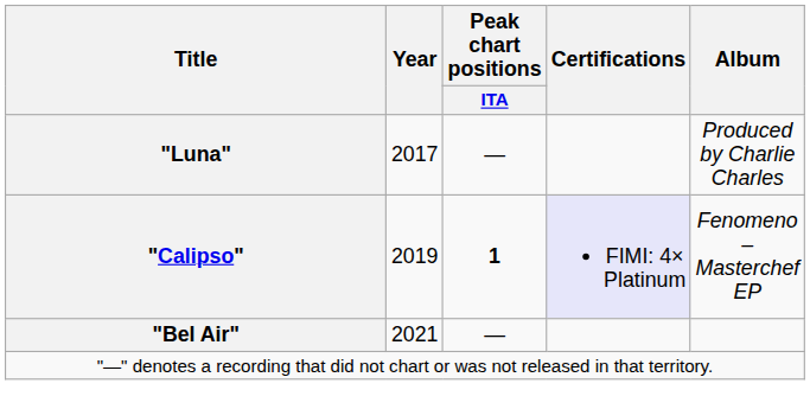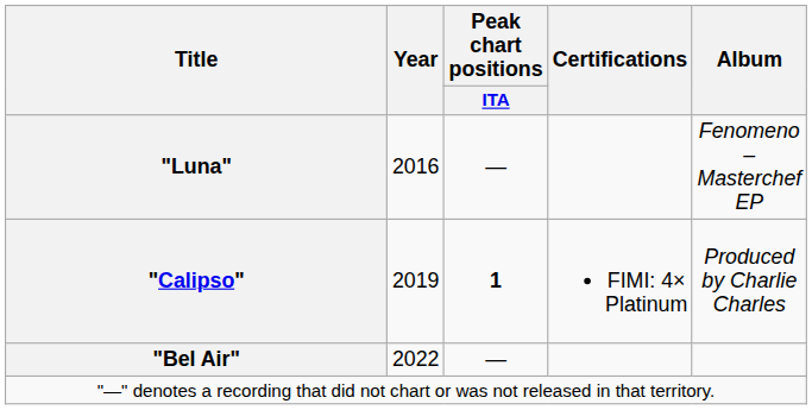"Luna" | Year: 2017 -> 2016
"Luna" | Album: Produced by Charlie Charles -> Fenomeno – Masterchef EP
"Calipso" | Certifications: lavender background -> no background
"Calipso" | Album: Fenomeno – Masterchef EP -> Produced by Charlie Charles
"Bel Air" | Year: 2021 -> 2022
